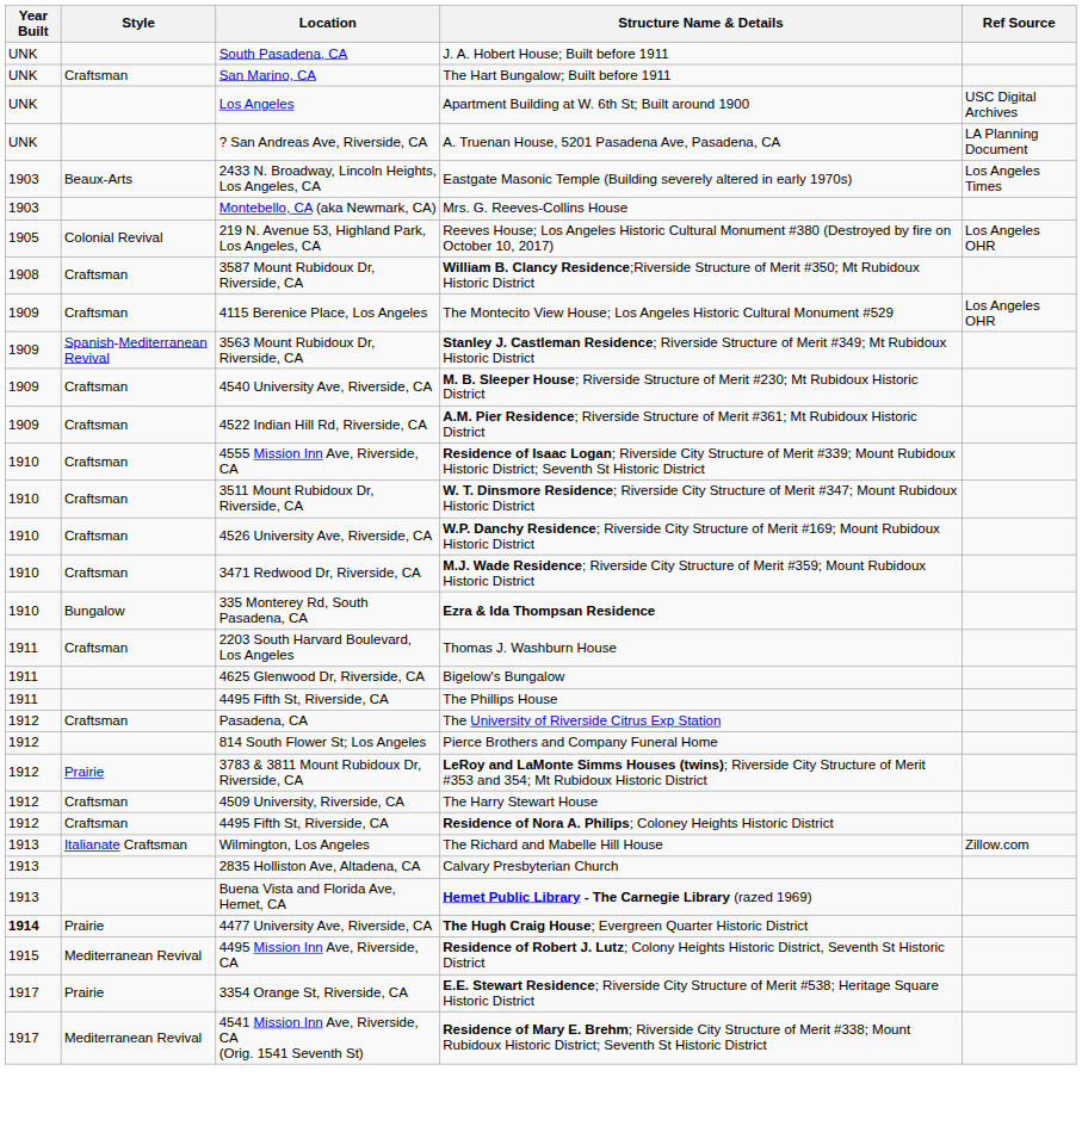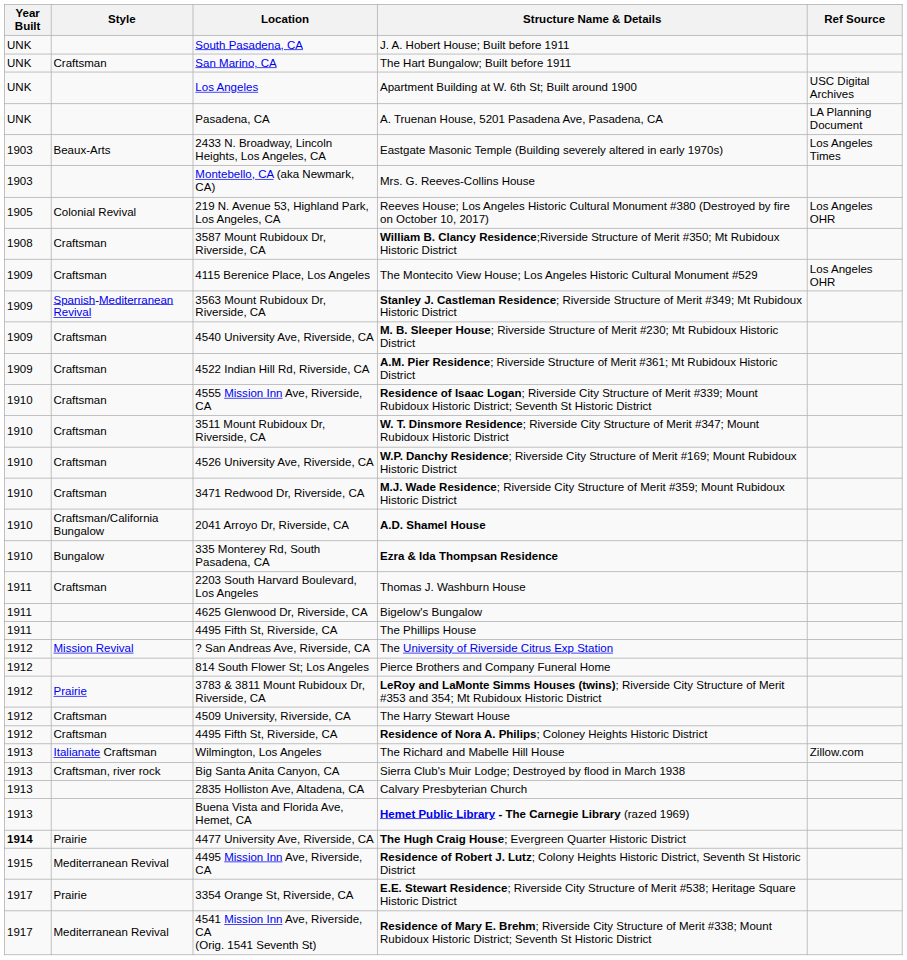A. Truenan House, 5201 Pasadena Ave, Pasadena, CA | Location: ? San Andreas Ave, Riverside, CA -> Pasadena, CA
+ row: 1910 | Craftsman/California Bungalow | 2041 Arroyo Dr, Riverside, CA | A.D. Shamel House
The University of Riverside Citrus Exp Station | Style: Craftsman -> Mission Revival
The University of Riverside Citrus Exp Station | Location: Pasadena, CA -> ? San Andreas Ave, Riverside, CA
+ row: 1913 | Craftsman, river rock | Big Santa Anita Canyon, CA | Sierra Club's Muir Lodge; Destroyed by flood in March 1938
